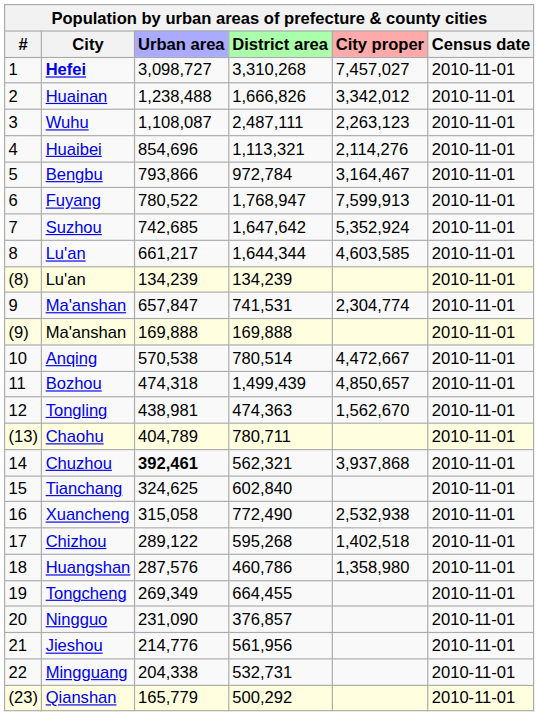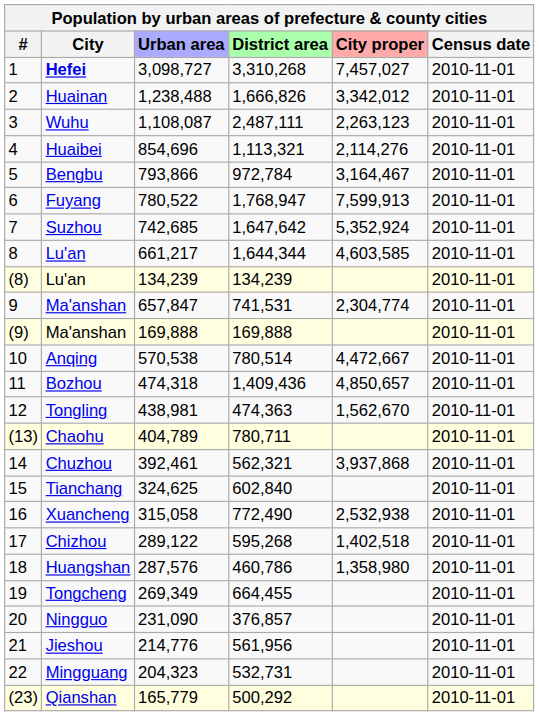Bozhou | District area: 1,499,439 -> 1,409,436
Chuzhou | Urban area: bold -> normal
Mingguang | Urban area: 204,338 -> 204,323
